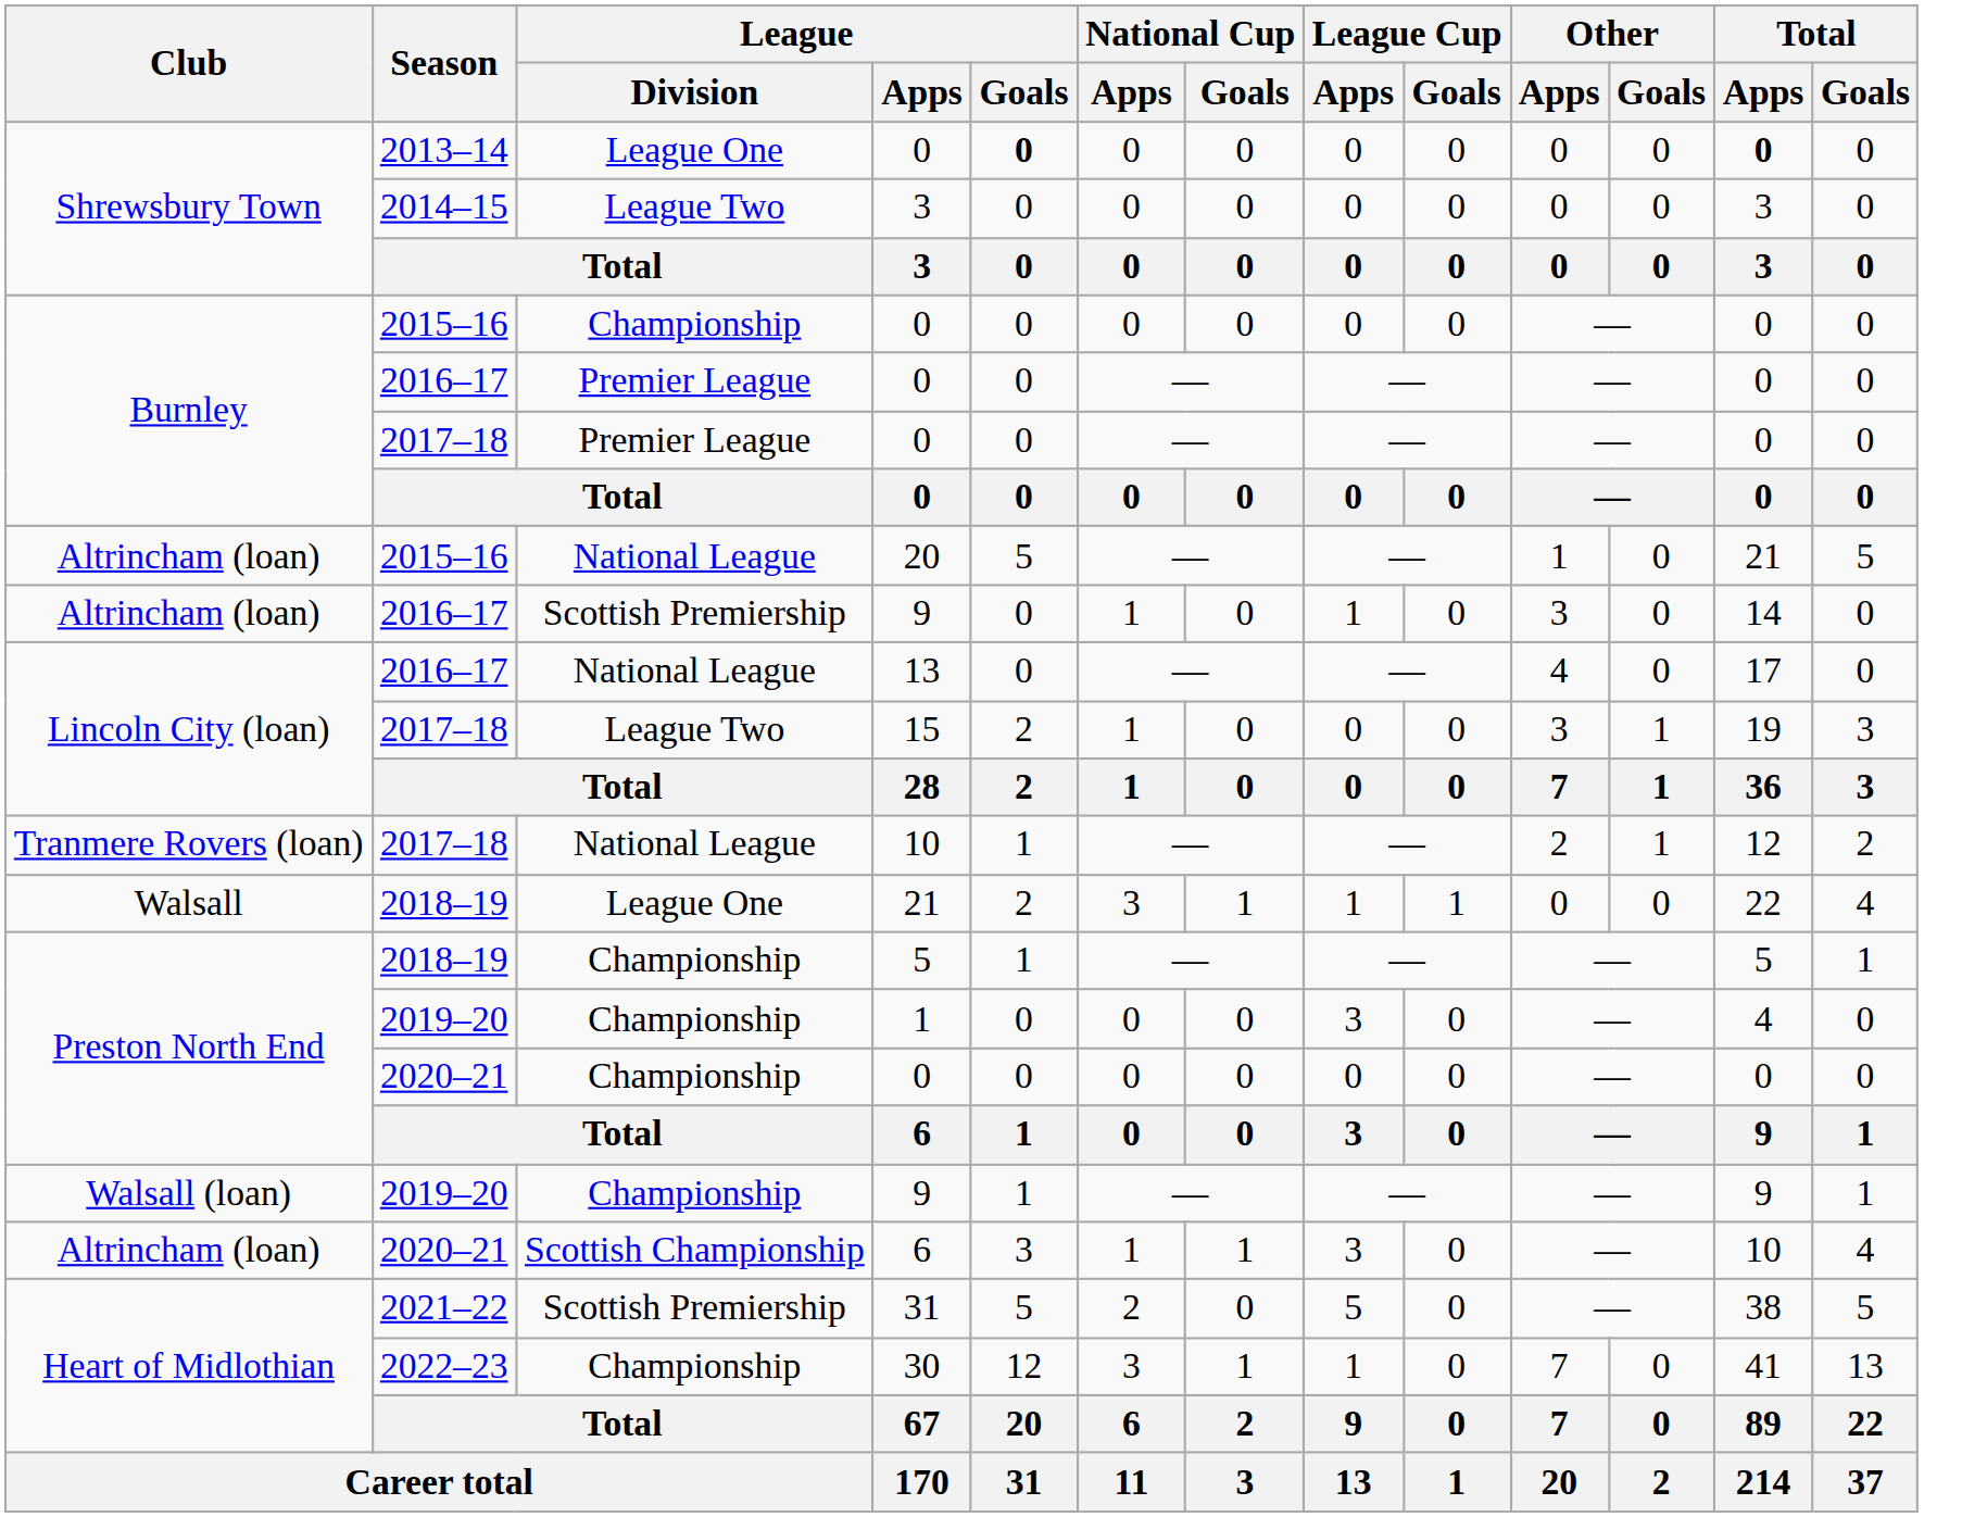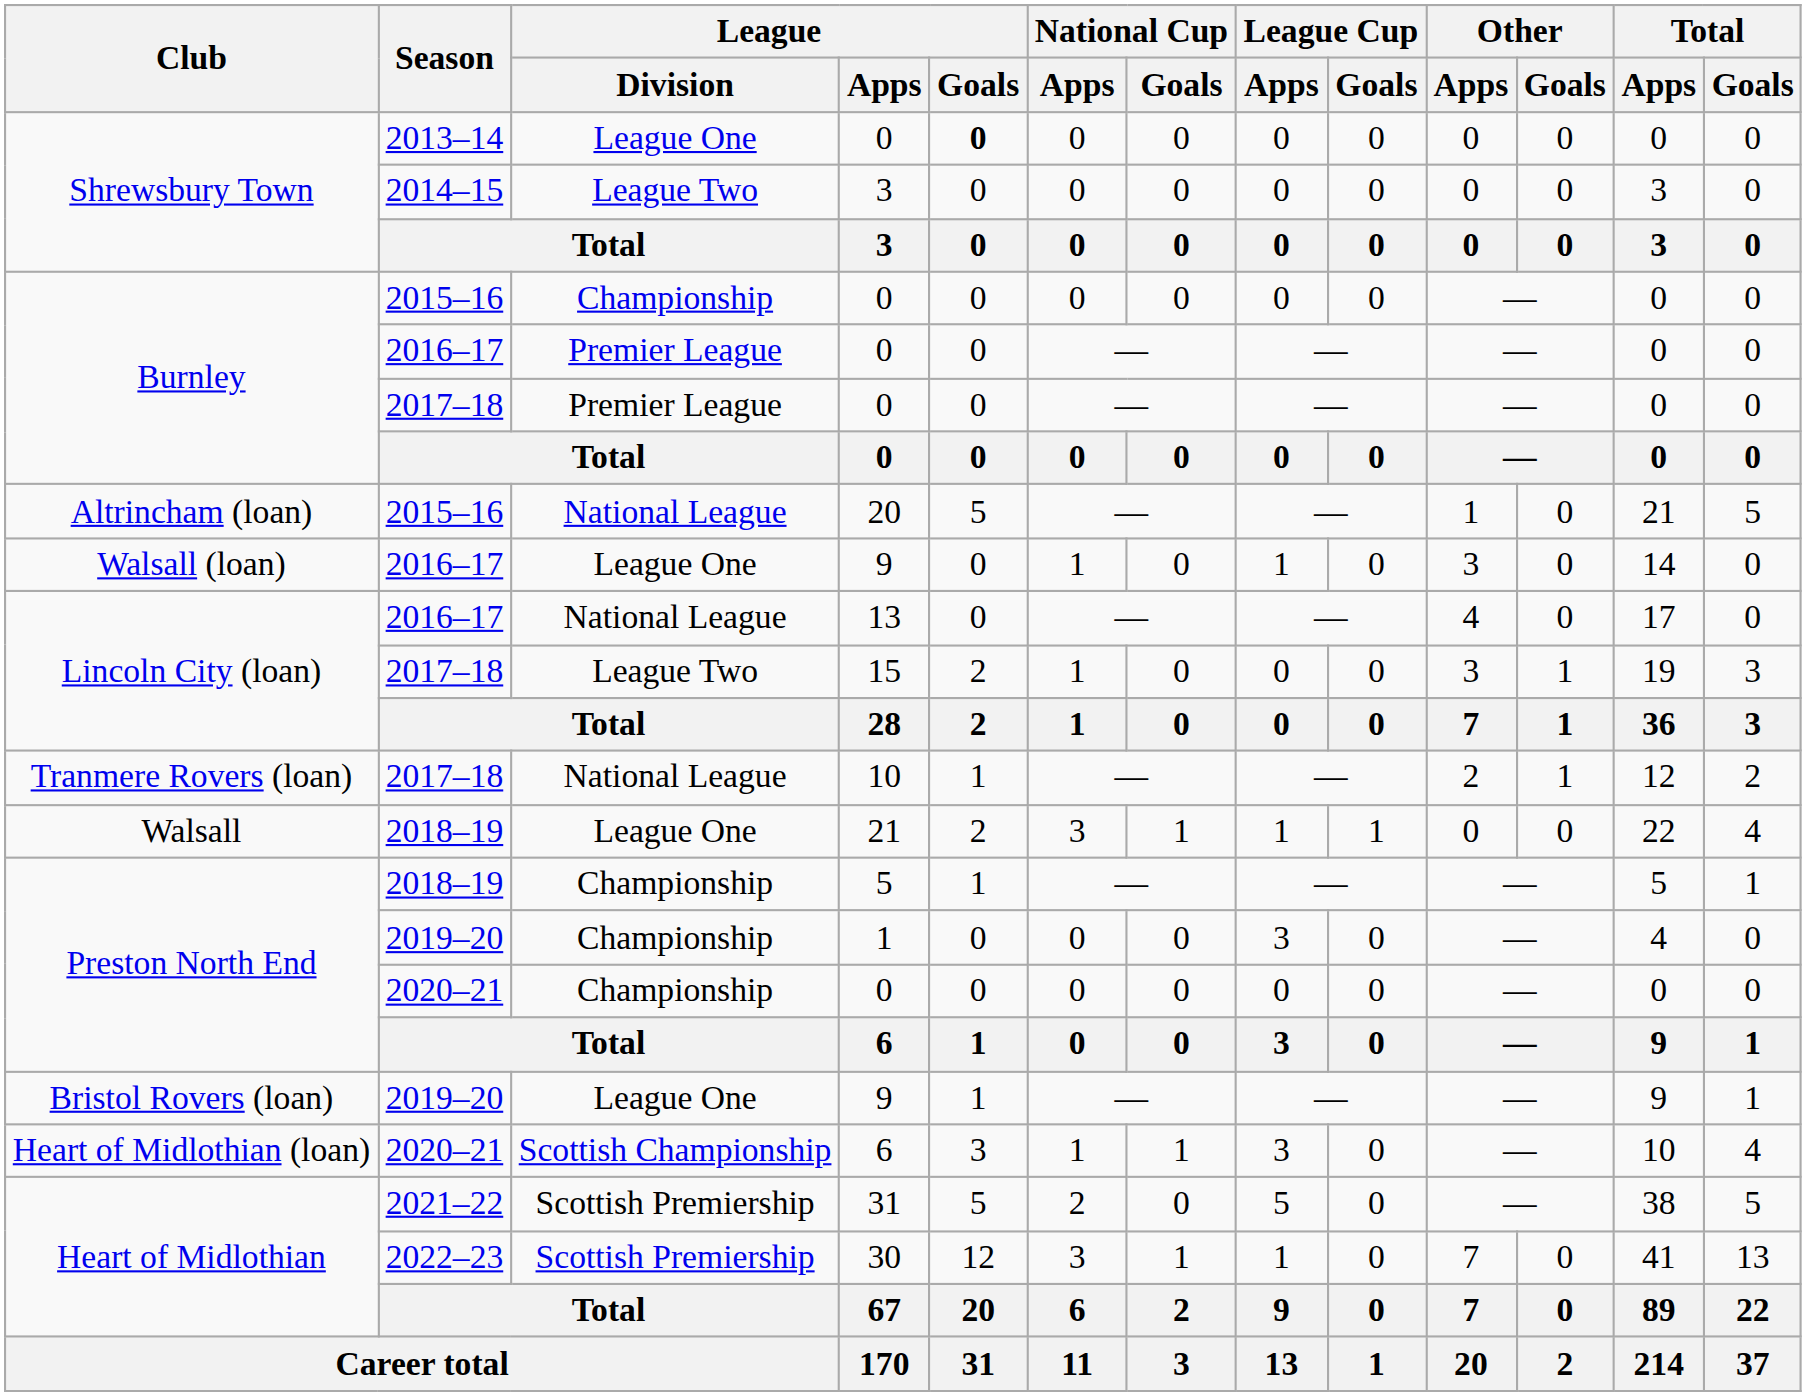2013–14 / 0 | Total / Apps: bold -> normal
2016–17 / 9 | Club: Altrincham (loan) -> Walsall (loan)
2016–17 / 9 | League / Division: Scottish Premiership -> League One
2019–20 / 9 | Club: Walsall (loan) -> Bristol Rovers (loan)
2019–20 / 9 | League / Division: Championship -> League One
2020–21 / 6 | Club: Altrincham (loan) -> Heart of Midlothian (loan)
30 | League / Division: Championship -> Scottish Premiership
